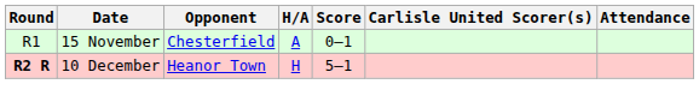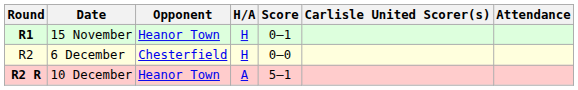15 November | Round: normal -> bold
15 November | Opponent: Chesterfield -> Heanor Town
15 November | H/A: A -> H
+ row: R2 | 6 December | Chesterfield | H | 0–0
10 December | H/A: H -> A
